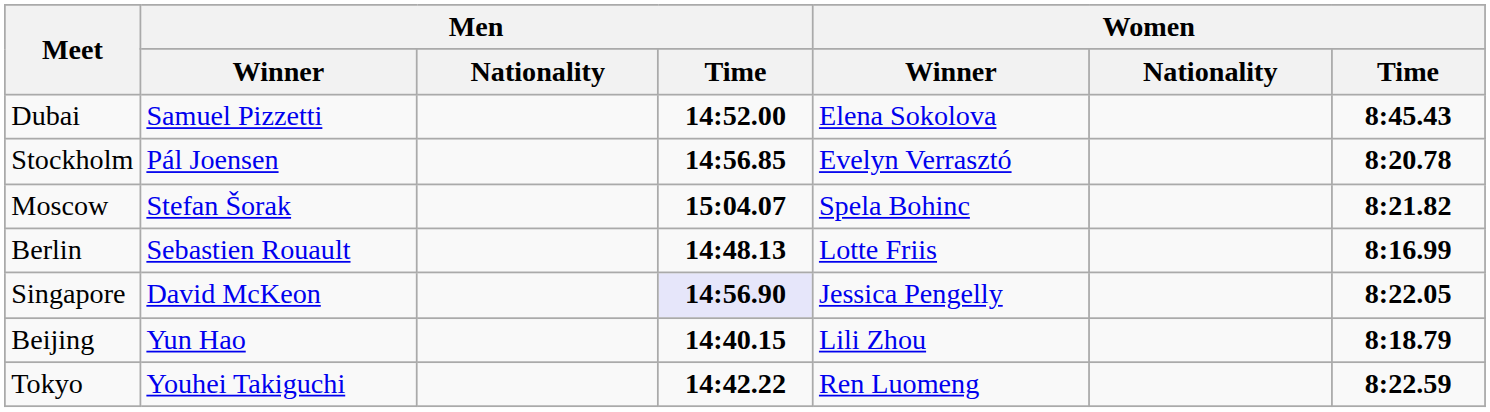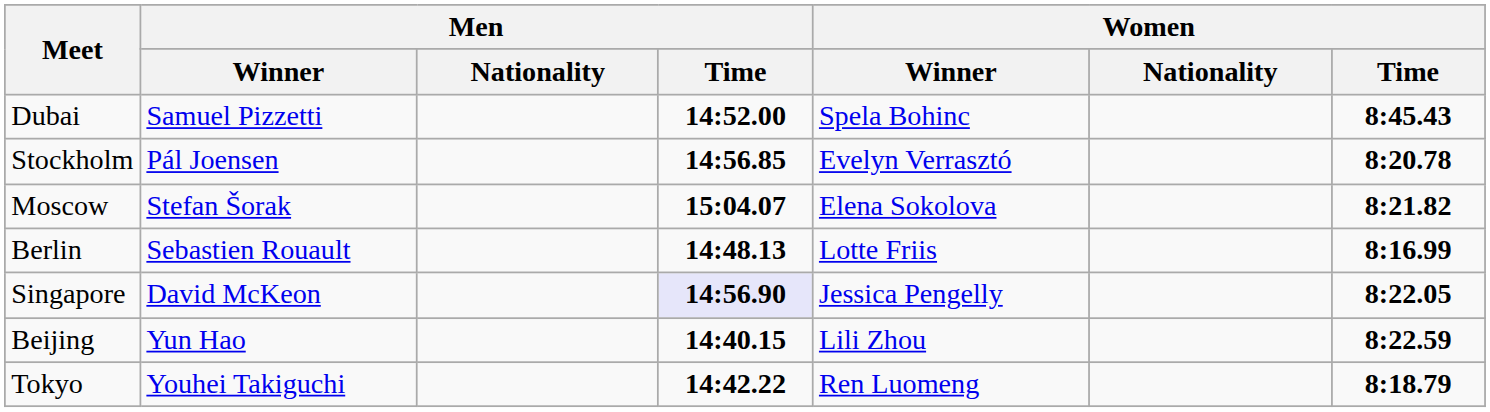Dubai | Women / Winner: Elena Sokolova -> Spela Bohinc
Moscow | Women / Winner: Spela Bohinc -> Elena Sokolova
Beijing | Women / Time: 8:18.79 -> 8:22.59
Tokyo | Women / Time: 8:22.59 -> 8:18.79
